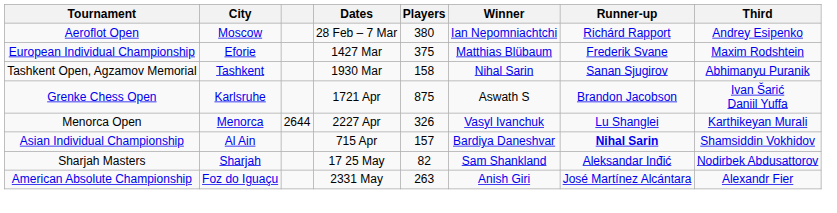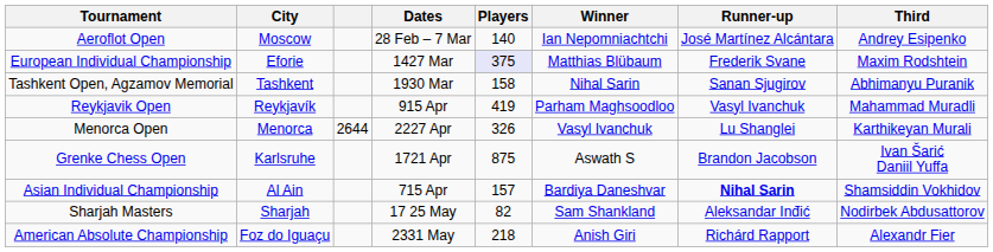Aeroflot Open | Players: 380 -> 140
Aeroflot Open | Runner-up: Richárd Rapport -> José Martínez Alcántara
European Individual Championship | Players: no background -> lavender background
+ row: Reykjavik Open | Reykjavík | 915 Apr | 419 | Parham Maghsoodloo | Vasyl Ivanchuk | Mahammad Muradli
rows swapped: Grenke Chess Open <-> Menorca Open
American Absolute Championship | Players: 263 -> 218
American Absolute Championship | Runner-up: José Martínez Alcántara -> Richárd Rapport
